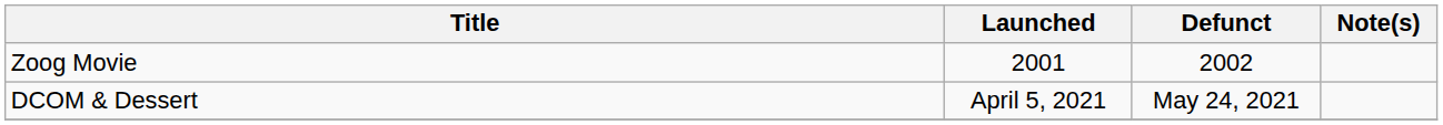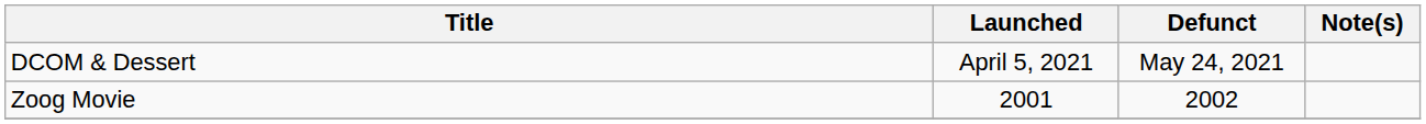rows swapped: Zoog Movie <-> DCOM & Dessert
